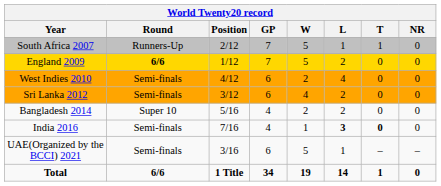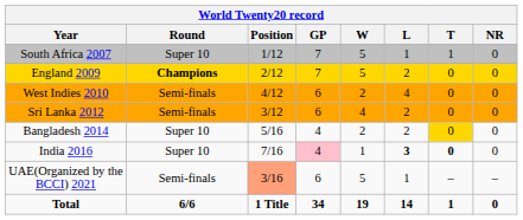South Africa 2007 | Round: Runners-Up -> Super 10
South Africa 2007 | Position: 2/12 -> 1/12
England 2009 | Round: 6/6 -> Champions
England 2009 | Position: 1/12 -> 2/12
Bangladesh 2014 | T: no background -> gold background
India 2016 | Round: Semi-finals -> Super 10
India 2016 | GP: no background -> pink background
UAE(Organized by the BCCI) 2021 | Position: no background -> lightsalmon background
